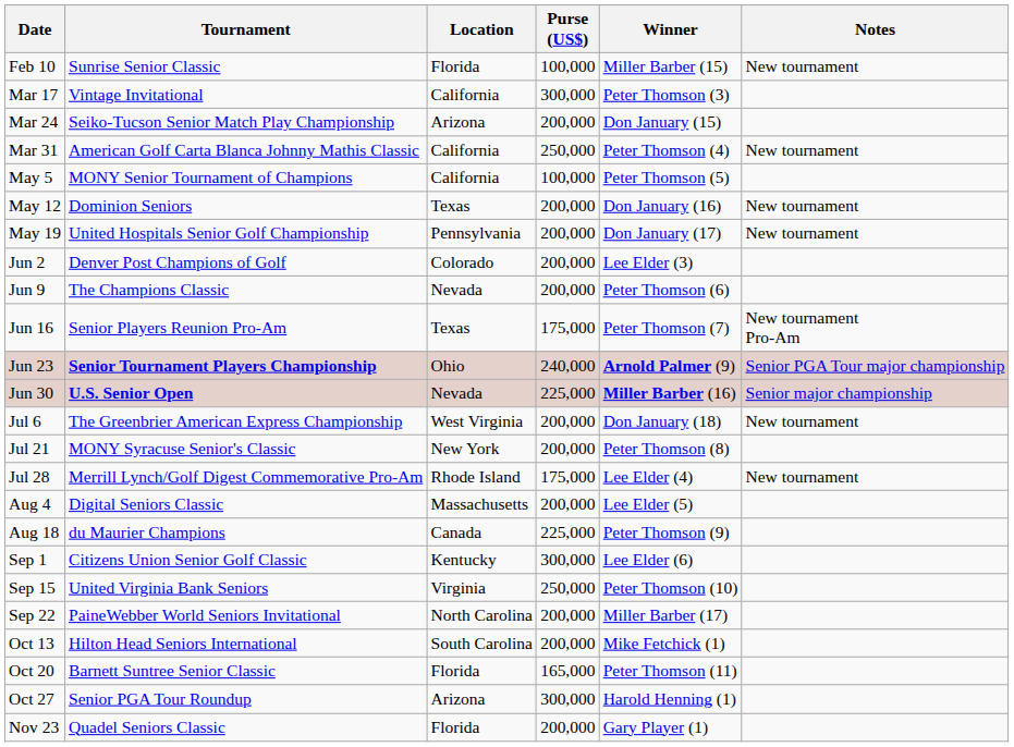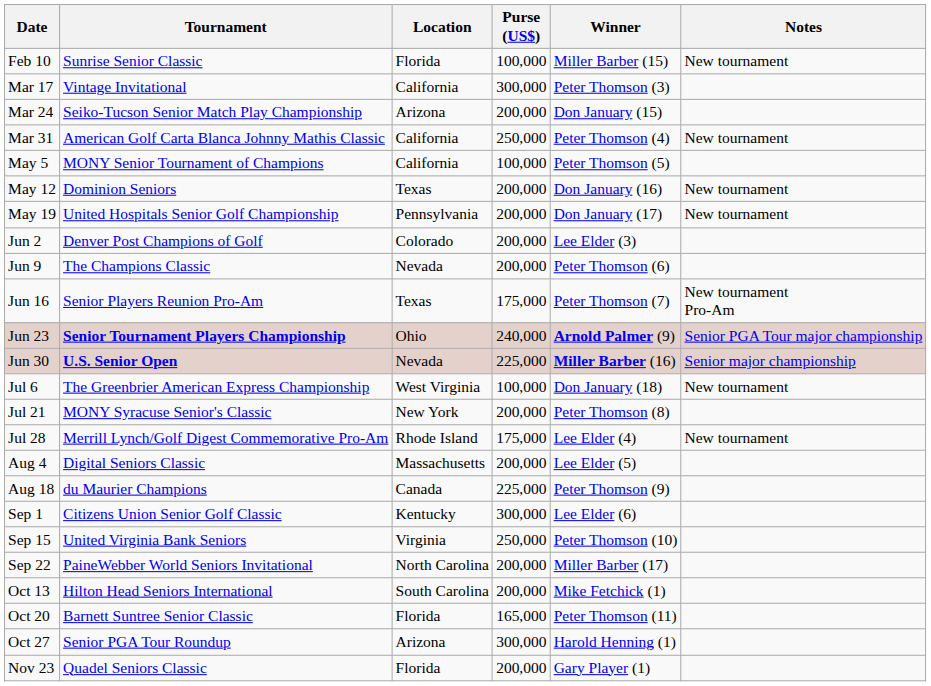Jul 6 | Purse (US$): 200,000 -> 100,000
